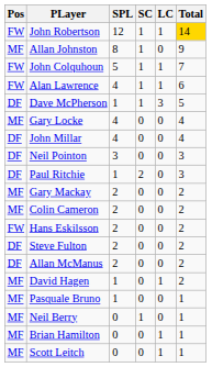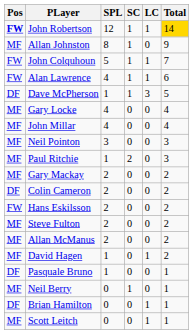John Robertson | Pos: normal -> bold
John Millar | Pos: DF -> MF
Neil Pointon | Pos: DF -> MF
Paul Ritchie | Pos: DF -> MF
Colin Cameron | Pos: MF -> DF
Steve Fulton | Pos: DF -> MF
Allan McManus | Pos: DF -> MF
Pasquale Bruno | Pos: MF -> DF
Brian Hamilton | Pos: MF -> DF
